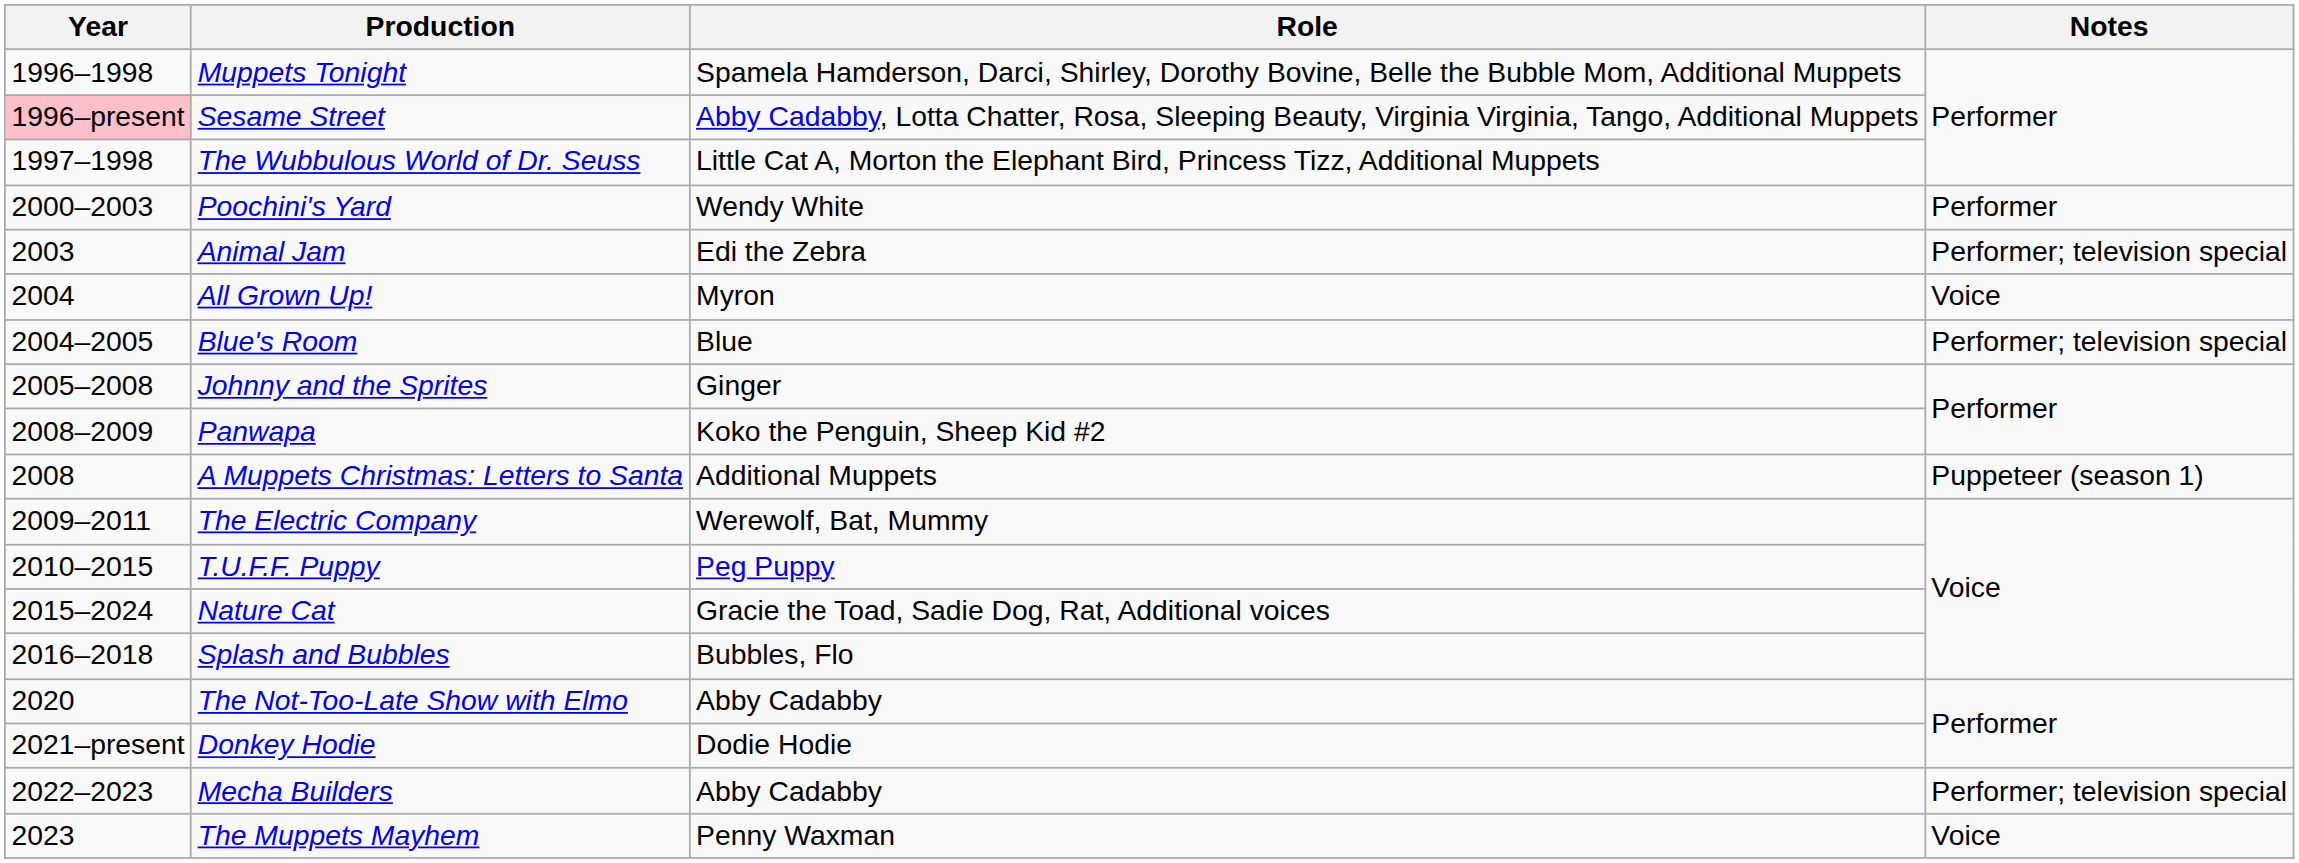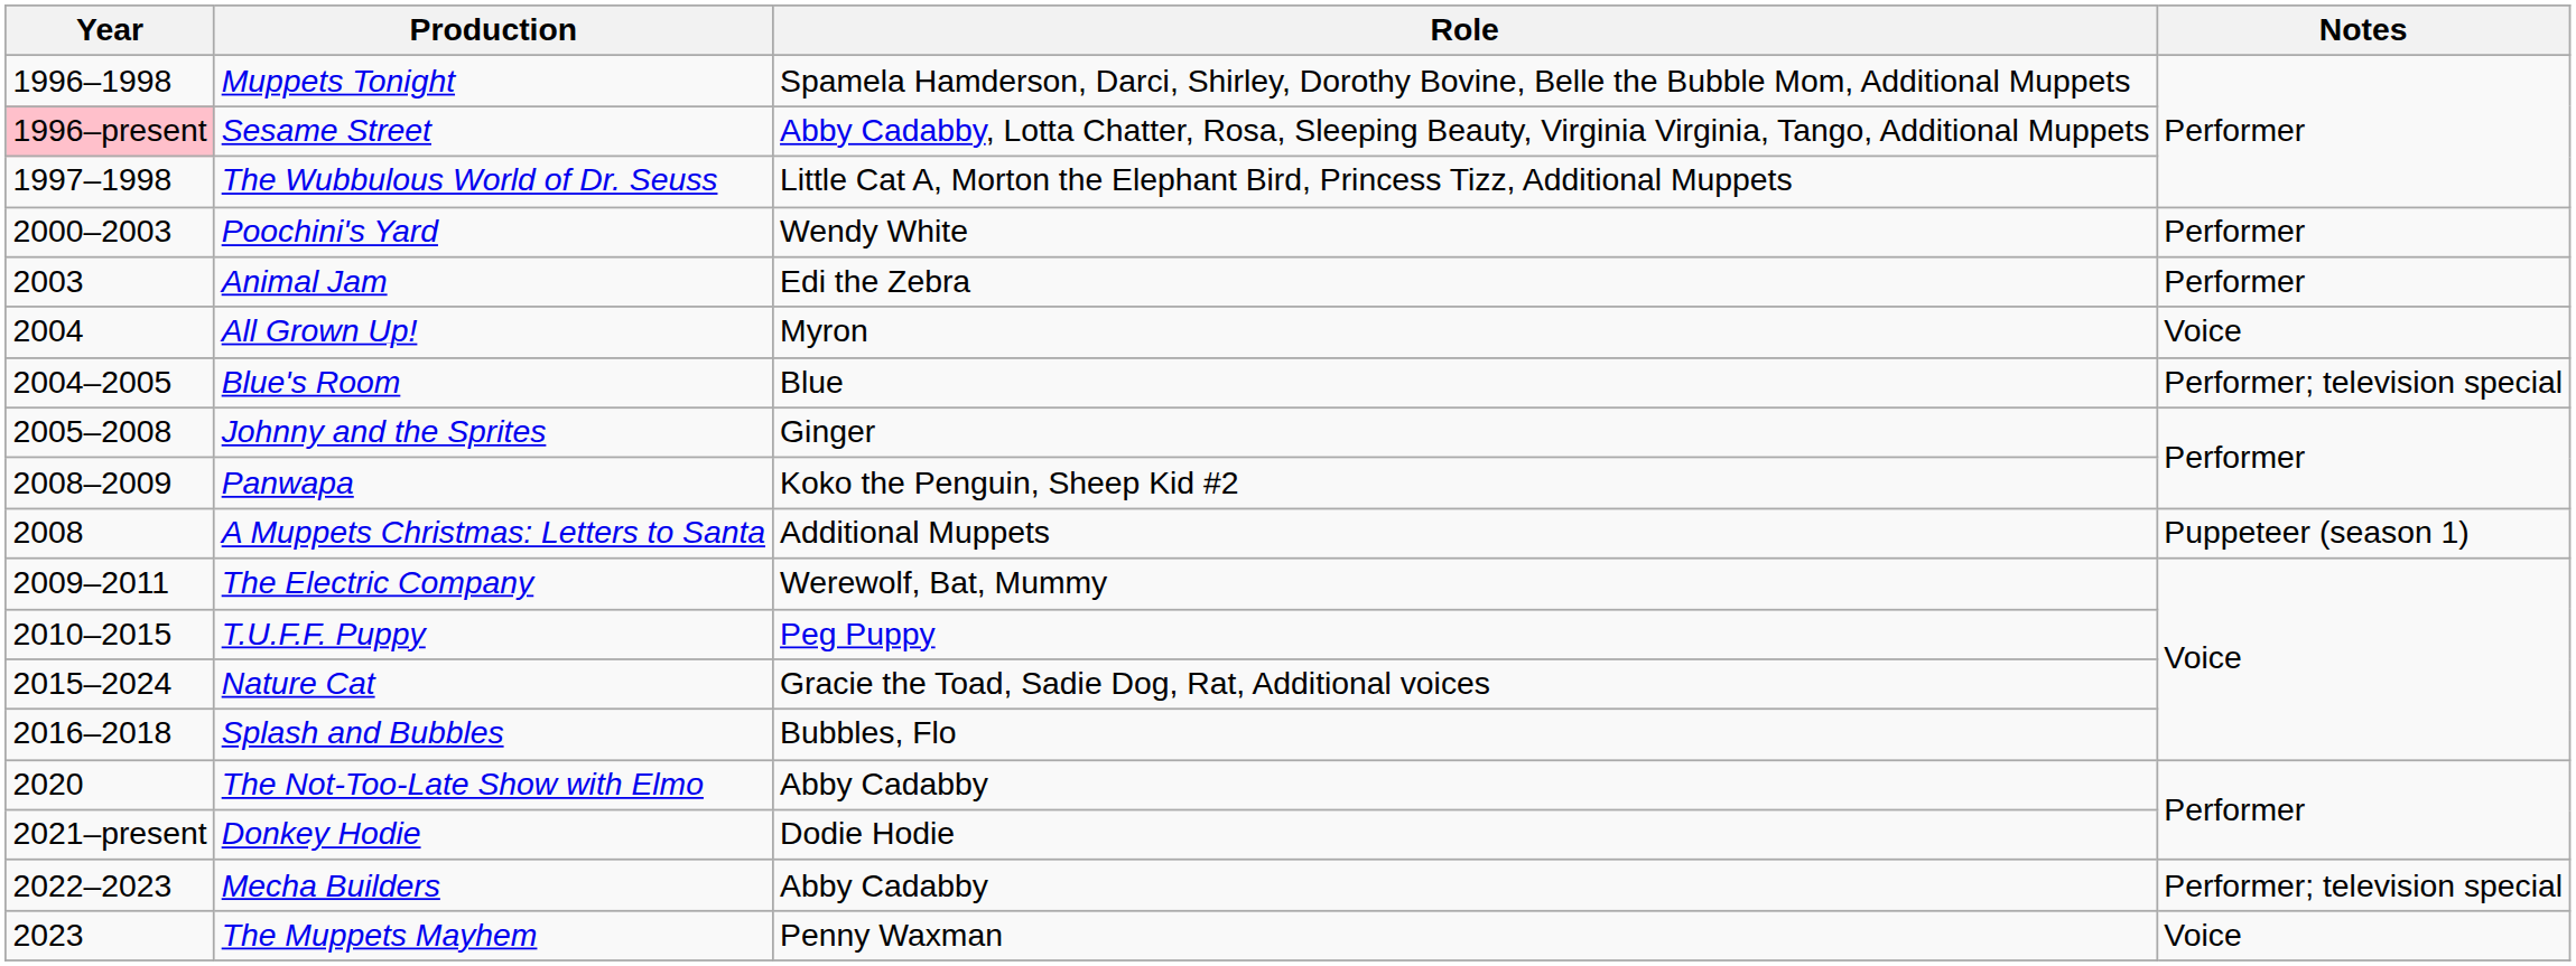Animal Jam | Notes: Performer; television special -> Performer
